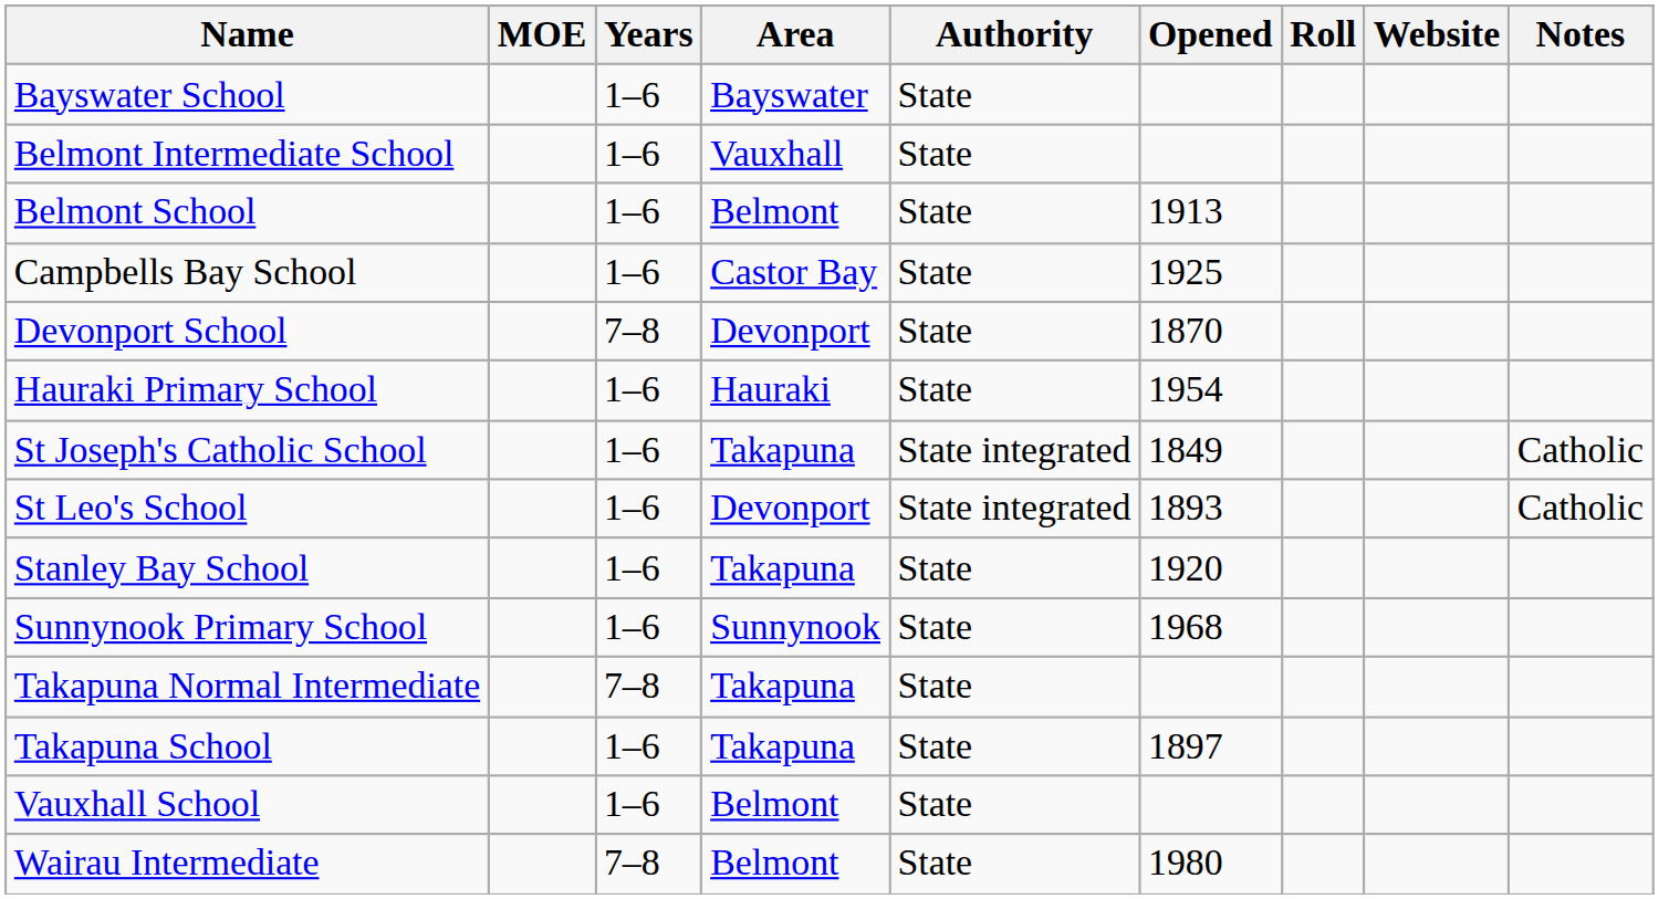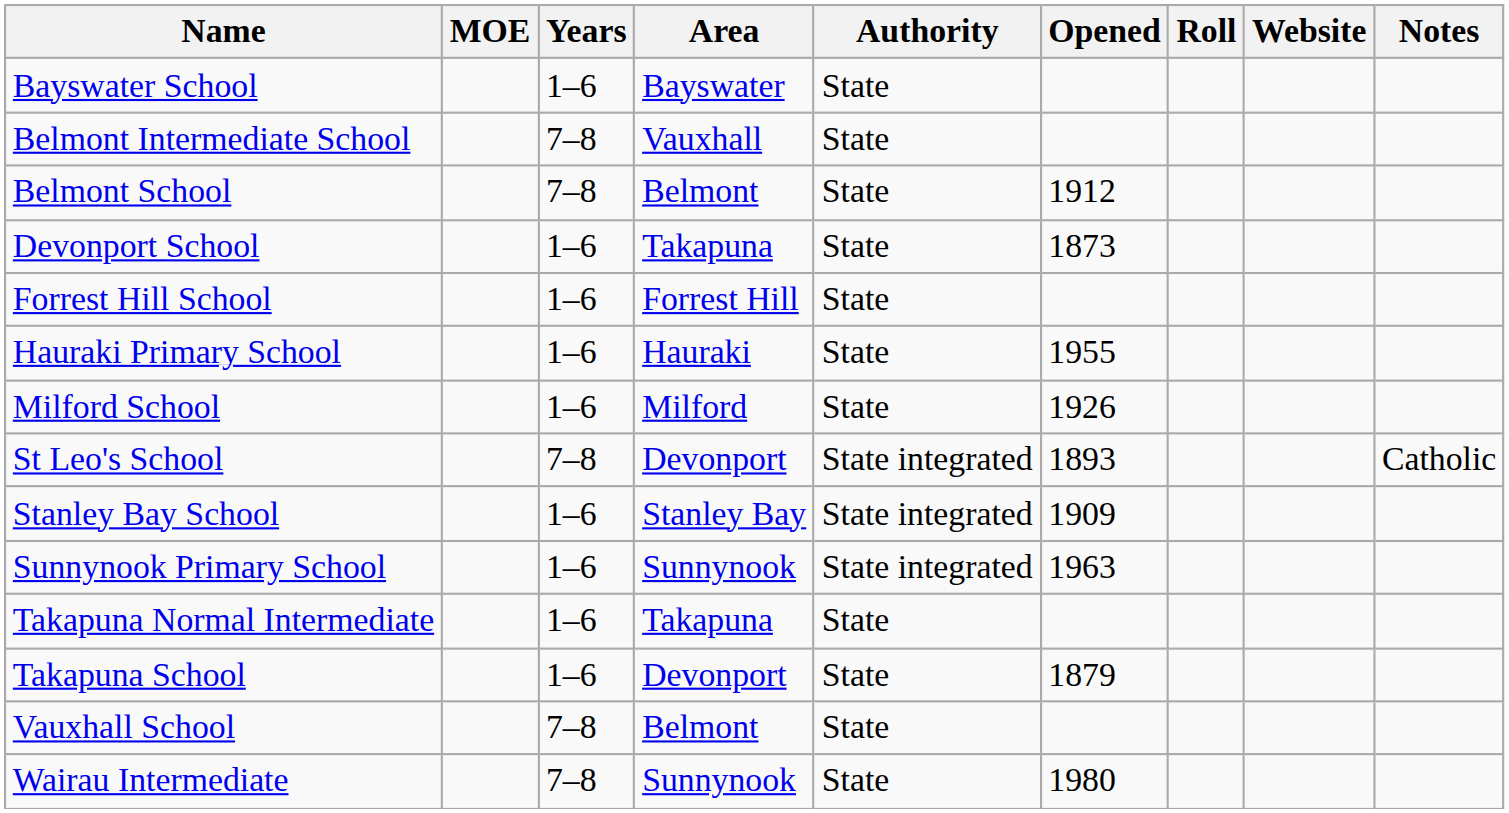Belmont Intermediate School | Years: 1–6 -> 7–8
Belmont School | Years: 1–6 -> 7–8
Belmont School | Opened: 1913 -> 1912
- row: Campbells Bay School | 1–6 | Castor Bay | State | 1925
Devonport School | Years: 7–8 -> 1–6
Devonport School | Area: Devonport -> Takapuna
Devonport School | Opened: 1870 -> 1873
+ row: Forrest Hill School | 1–6 | Forrest Hill | State
Hauraki Primary School | Opened: 1954 -> 1955
+ row: Milford School | 1–6 | Milford | State | 1926
- row: St Joseph's Catholic School | 1–6 | Takapuna | State integrated | 1849 | Catholic
St Leo's School | Years: 1–6 -> 7–8
Stanley Bay School | Area: Takapuna -> Stanley Bay
Stanley Bay School | Authority: State -> State integrated
Stanley Bay School | Opened: 1920 -> 1909
Sunnynook Primary School | Authority: State -> State integrated
Sunnynook Primary School | Opened: 1968 -> 1963
Takapuna Normal Intermediate | Years: 7–8 -> 1–6
Takapuna School | Area: Takapuna -> Devonport
Takapuna School | Opened: 1897 -> 1879
Vauxhall School | Years: 1–6 -> 7–8
Wairau Intermediate | Area: Belmont -> Sunnynook
